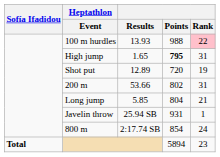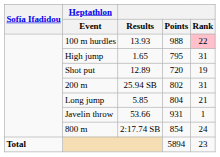High jump | Points: bold -> normal
200 m | Results: 53.66 -> 25.94 SB
Javelin throw | Results: 25.94 SB -> 53.66
